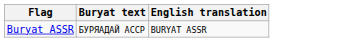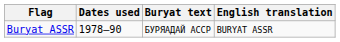+ column: Dates used | 1978–90
